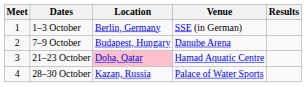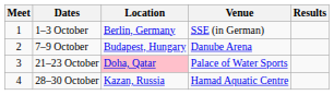21–23 October | Venue: Hamad Aquatic Centre -> Palace of Water Sports
28–30 October | Venue: Palace of Water Sports -> Hamad Aquatic Centre
